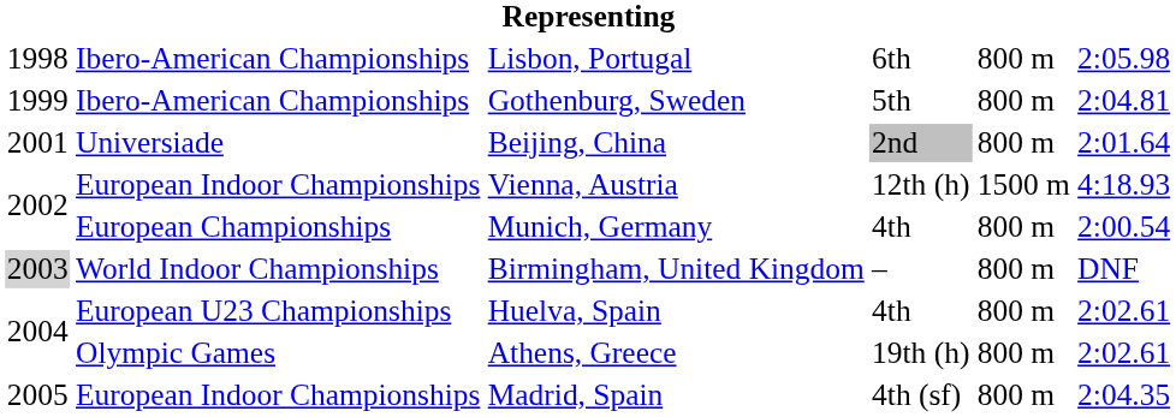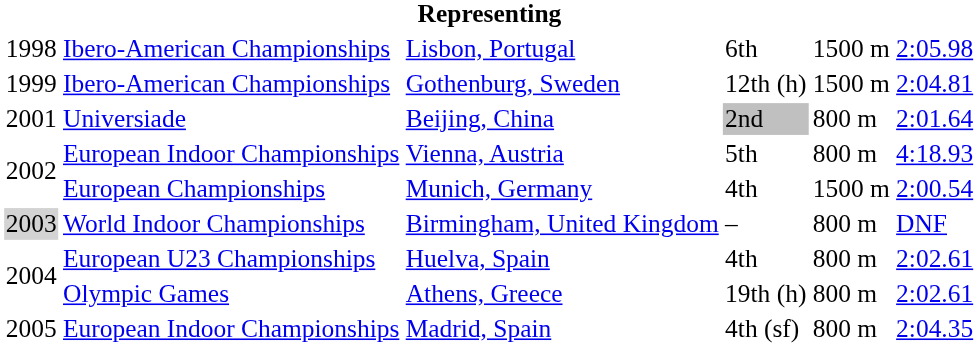Lisbon, Portugal | column 5: 800 m -> 1500 m
Gothenburg, Sweden | column 4: 5th -> 12th (h)
Gothenburg, Sweden | column 5: 800 m -> 1500 m
Vienna, Austria | column 4: 12th (h) -> 5th
Vienna, Austria | column 5: 1500 m -> 800 m
Munich, Germany | column 5: 800 m -> 1500 m
